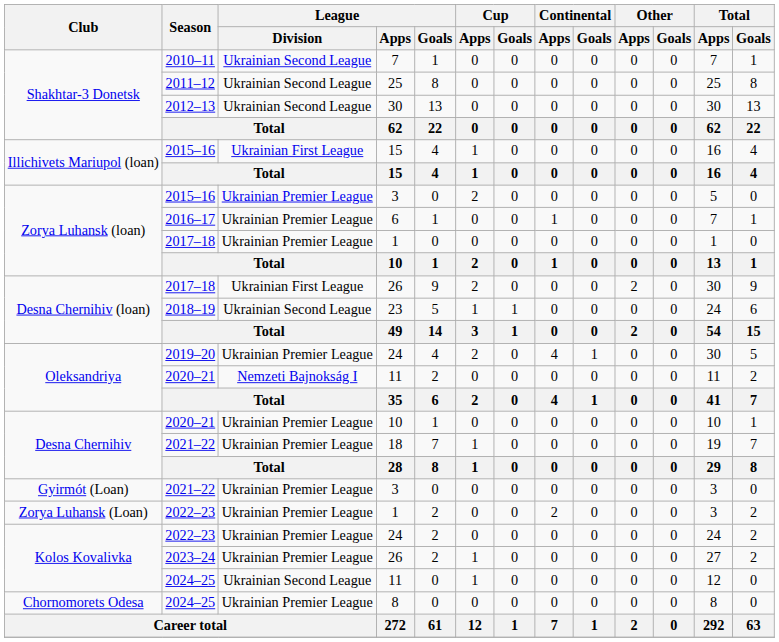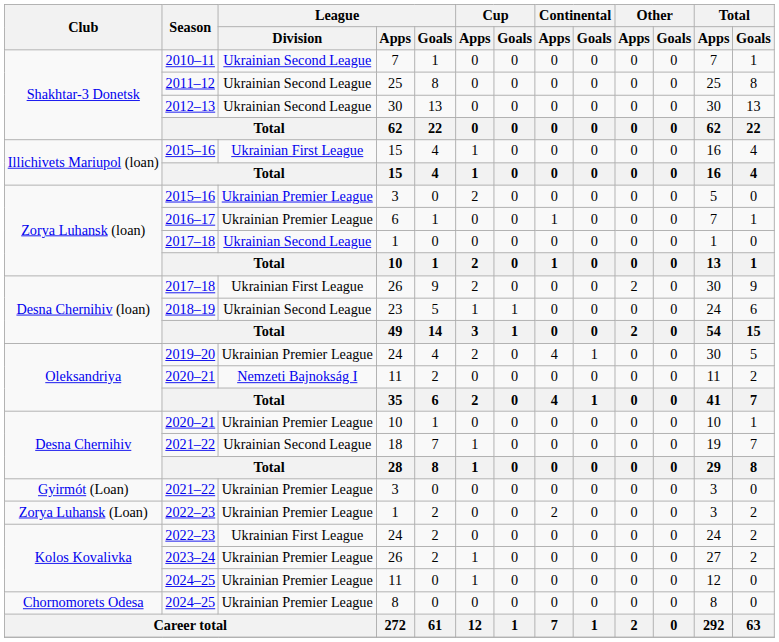2017–18 / 1 | League / Division: Ukrainian Premier League -> Ukrainian Second League
18 | League / Division: Ukrainian Premier League -> Ukrainian Second League
2022–23 / 24 | League / Division: Ukrainian Premier League -> Ukrainian First League
2024–25 / 11 | League / Division: Ukrainian Second League -> Ukrainian Premier League
